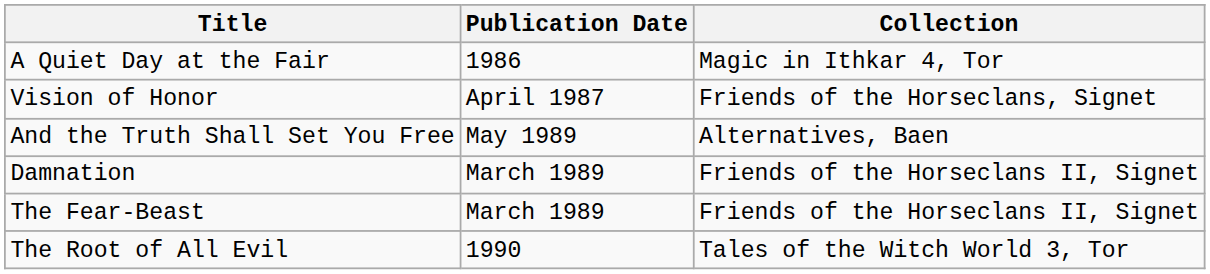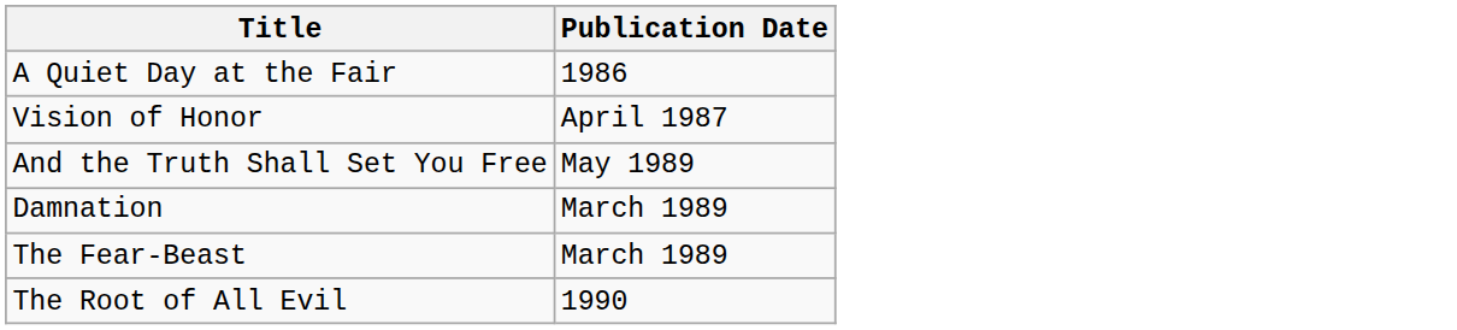- column: Collection | Magic in Ithkar 4, Tor | Friends of the Horseclans, Signet | Alternatives, Baen | Friends of the Horseclans II, Signet | Friends of the Horseclans II, Signet | Tales of the Witch World 3, Tor
